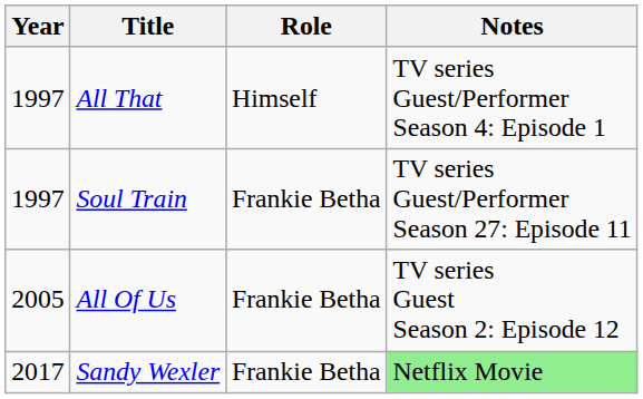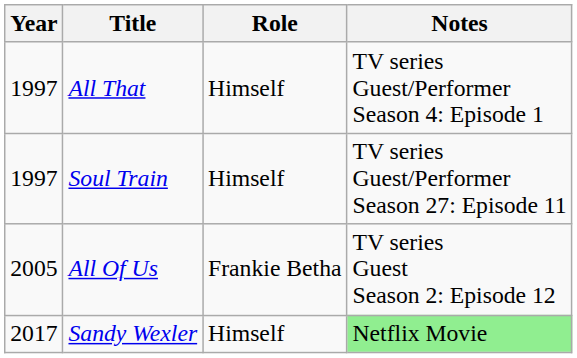Soul Train | Role: Frankie Betha -> Himself
Sandy Wexler | Role: Frankie Betha -> Himself
